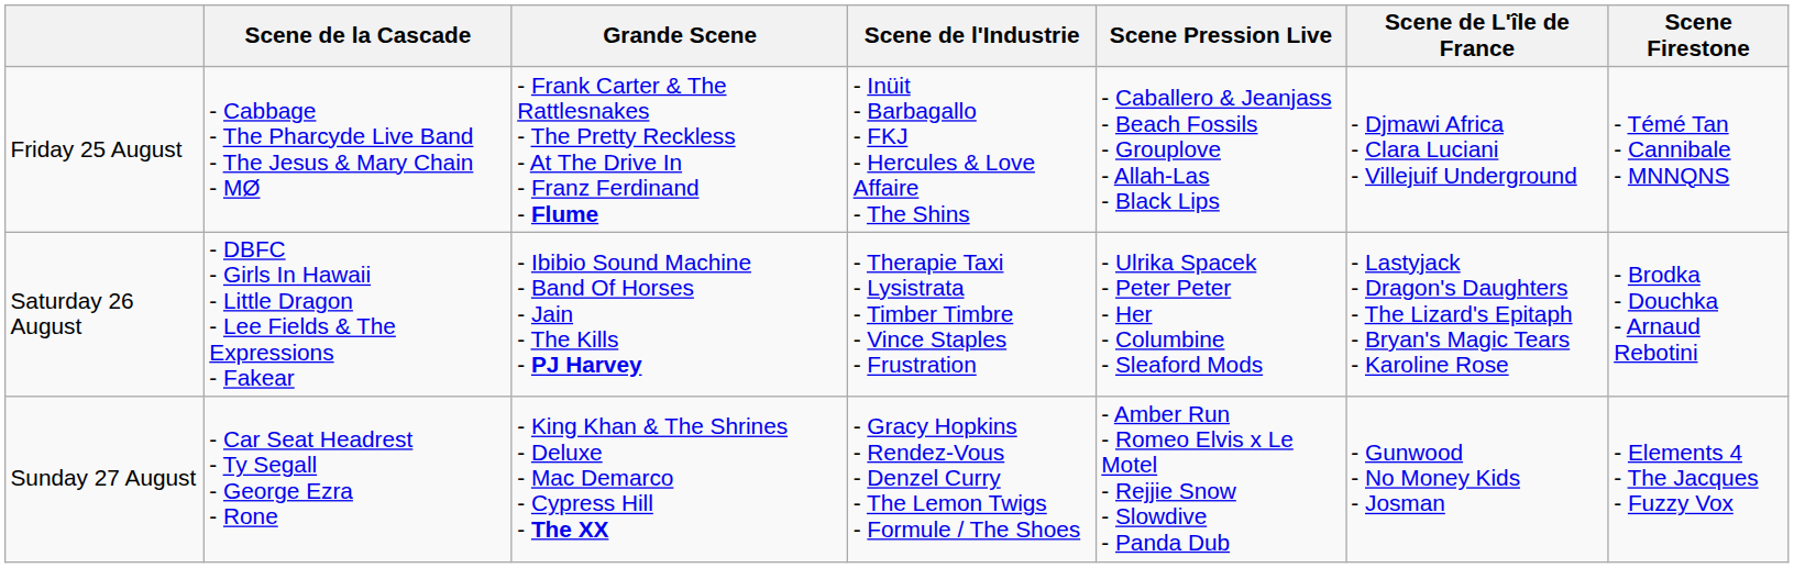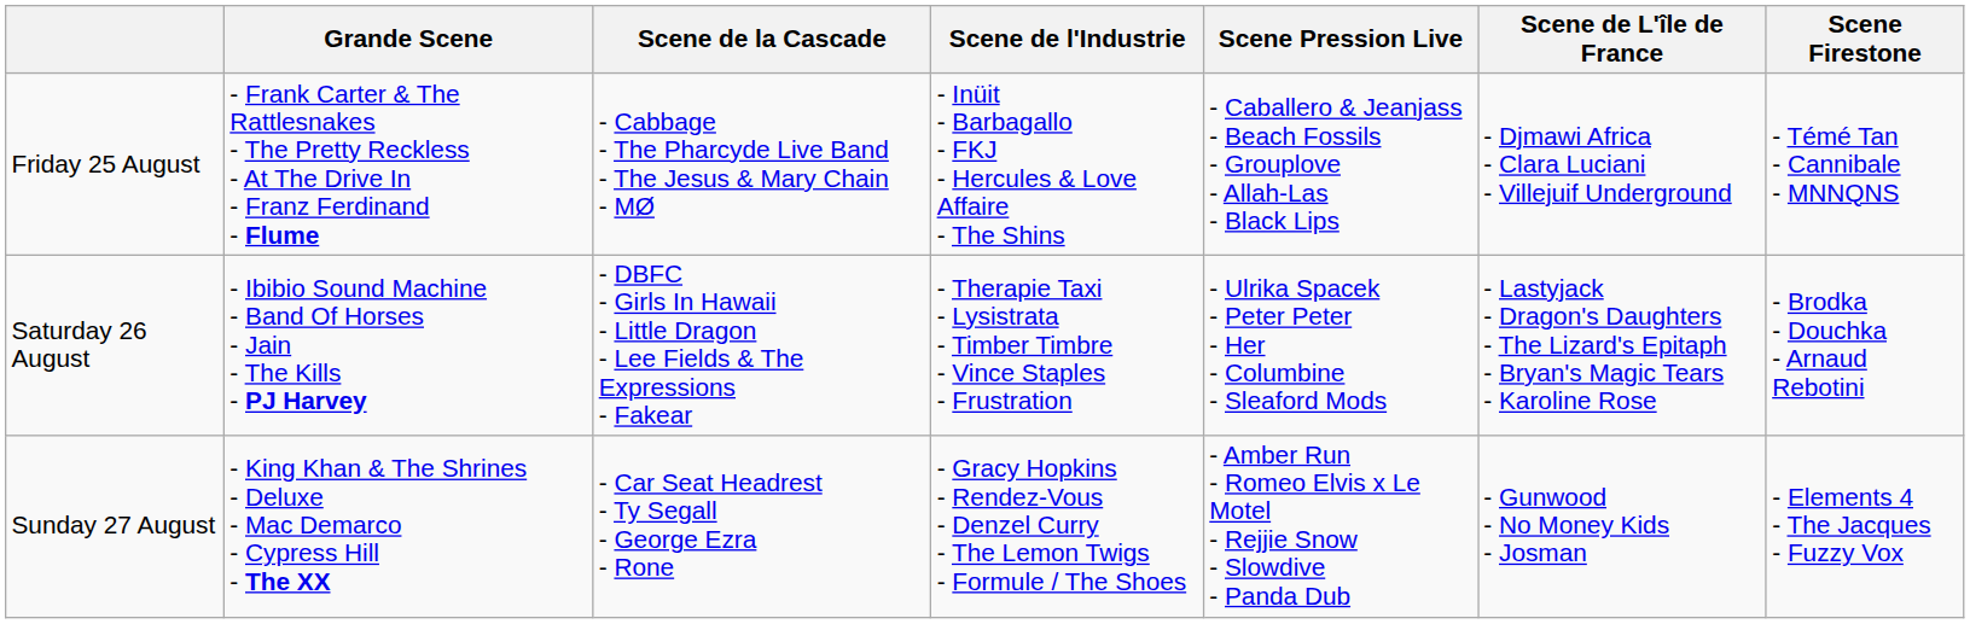columns swapped: Grande Scene <-> Scene de la Cascade
